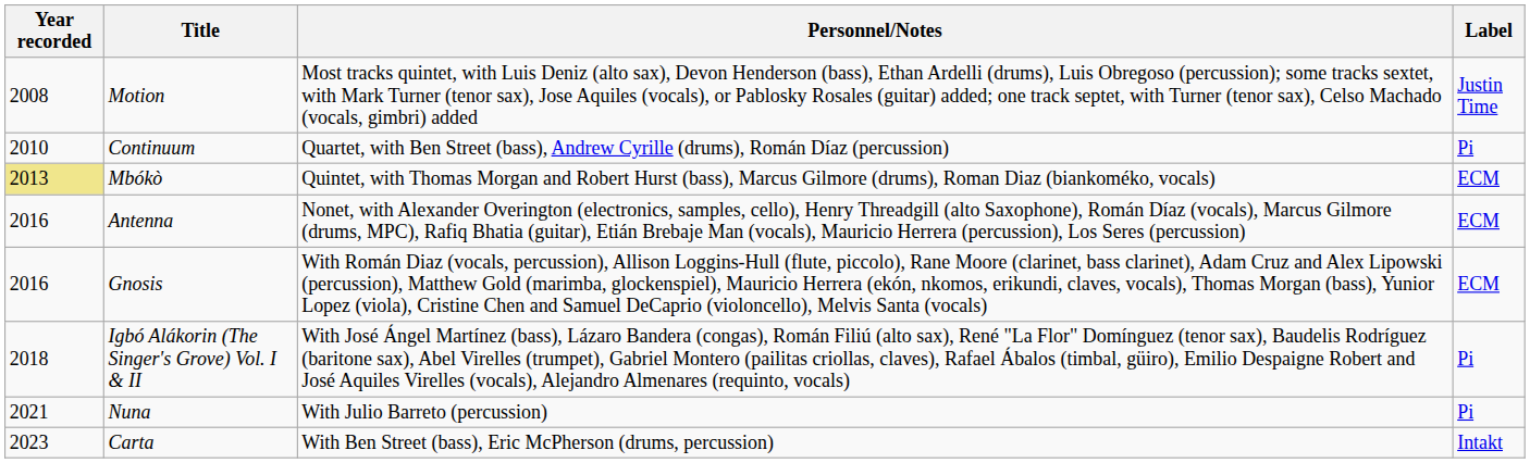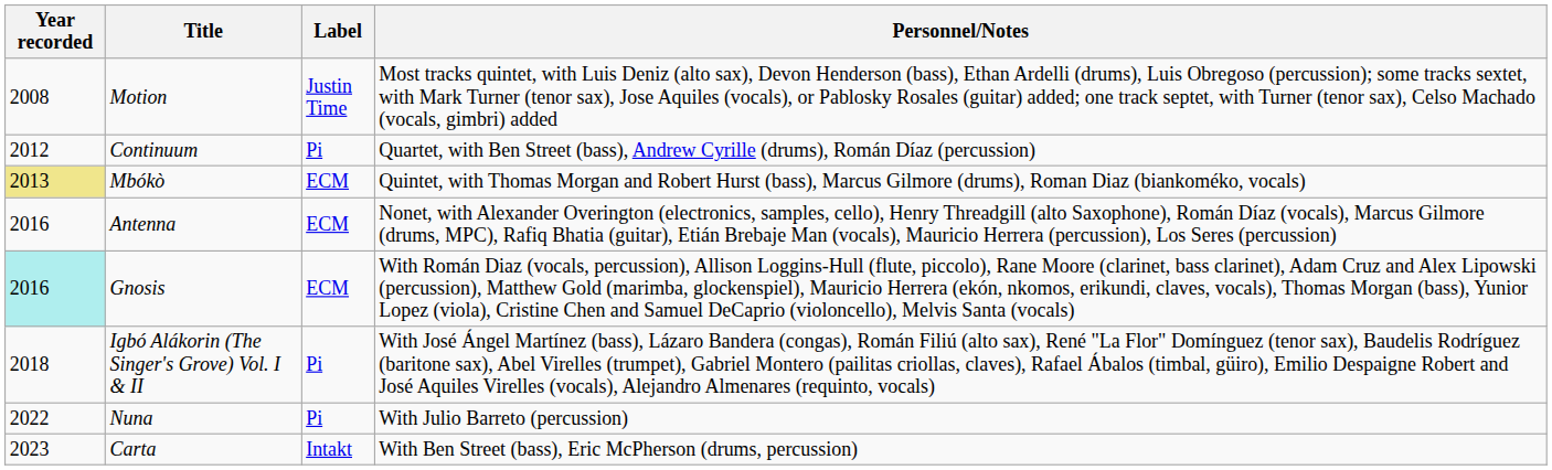columns swapped: Label <-> Personnel/Notes
Continuum | Year recorded: 2010 -> 2012
Gnosis | Year recorded: no background -> paleturquoise background
Nuna | Year recorded: 2021 -> 2022
